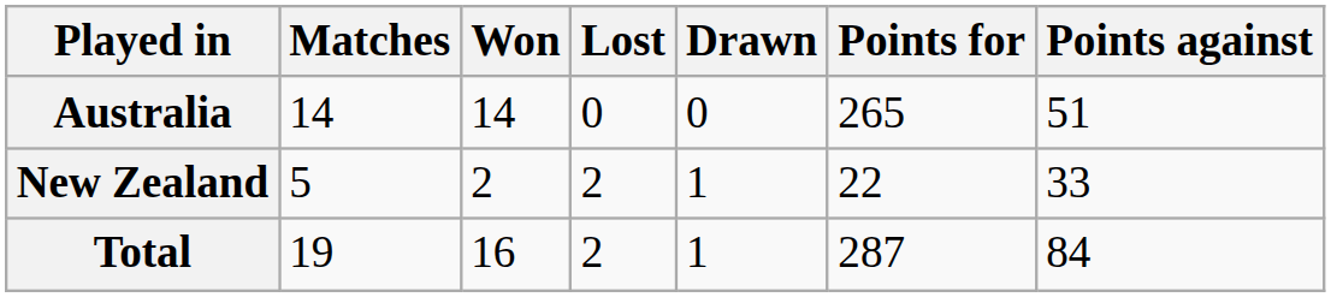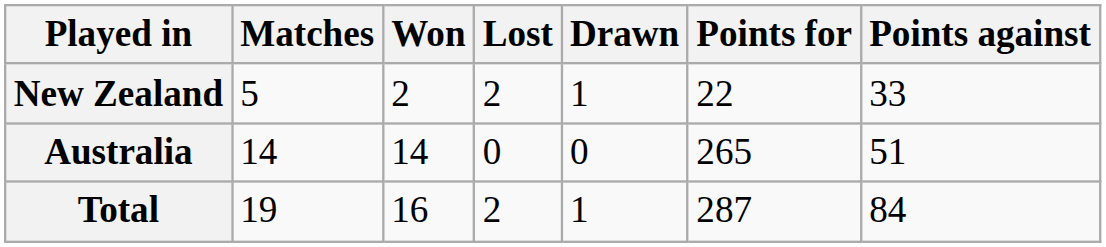rows swapped: Australia <-> New Zealand
